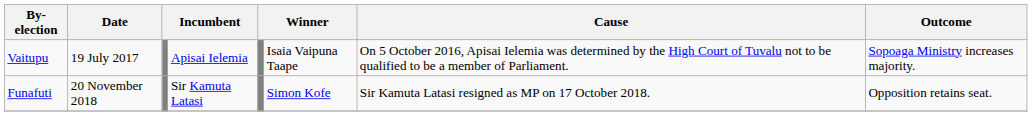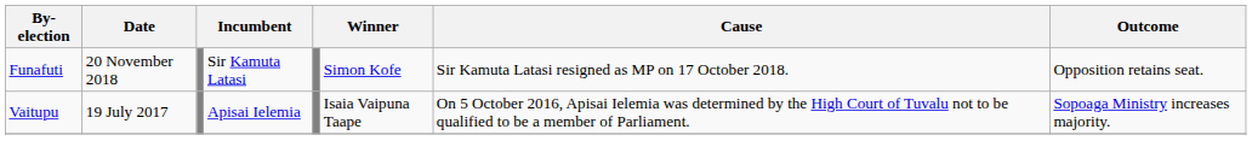rows swapped: Vaitupu <-> Funafuti
